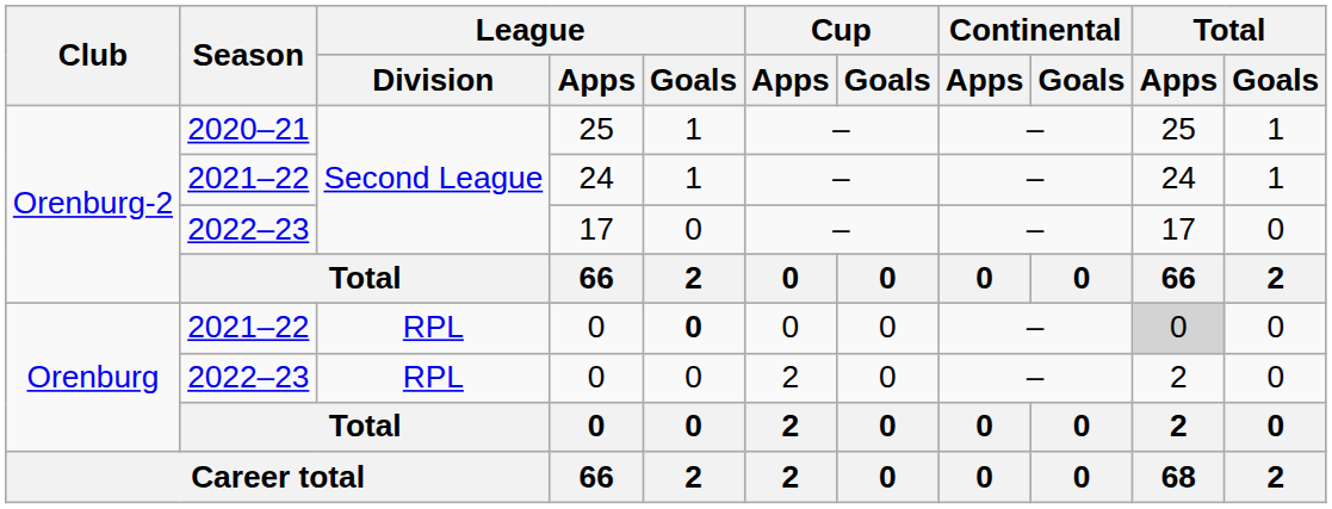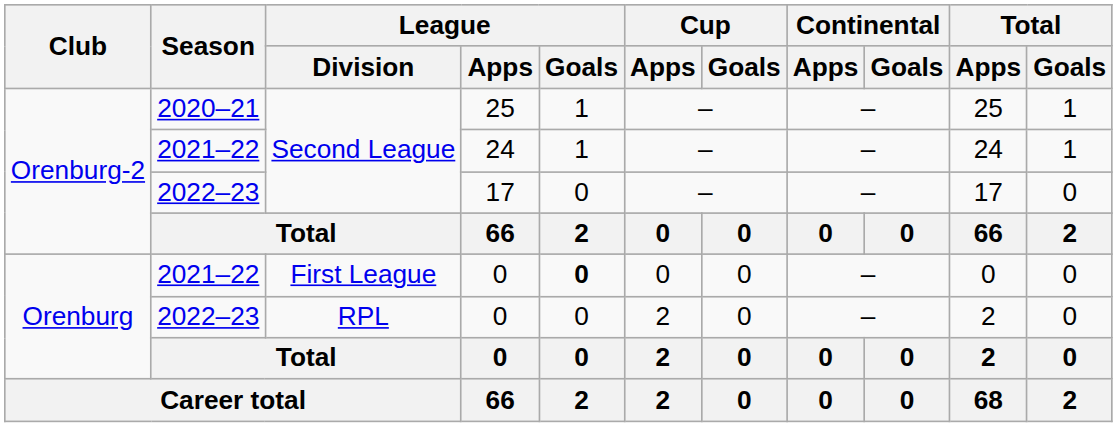2021–22 / 0 | League / Division: RPL -> First League
2021–22 / 0 | Total / Apps: lightgrey background -> no background
